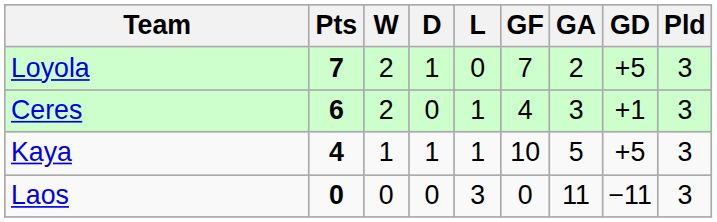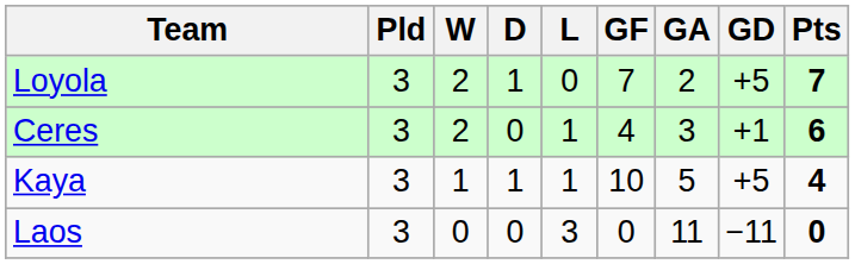columns swapped: Pld <-> Pts
